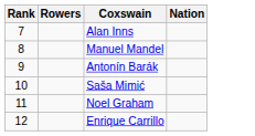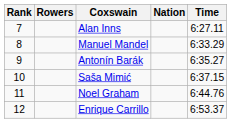+ column: Time | 6:27.11 | 6:33.29 | 6:35.27 | 6:37.15 | 6:44.76 | 6:53.37
